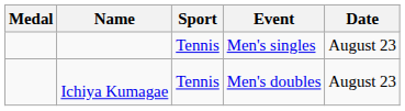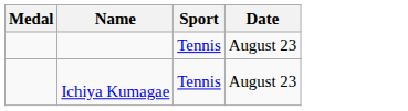- column: Event | Men's singles | Men's doubles
